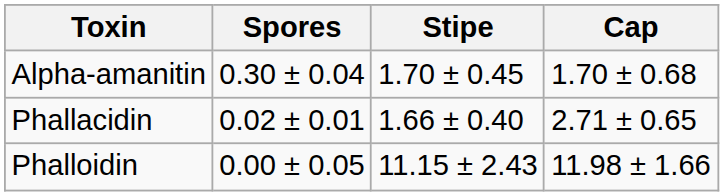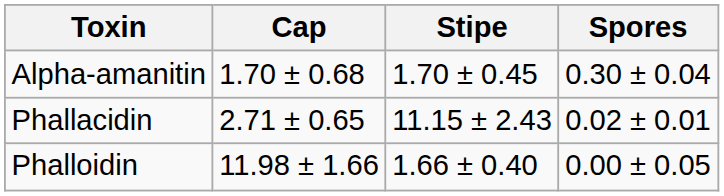columns swapped: Cap <-> Spores
Phallacidin | Stipe: 1.66 ± 0.40 -> 11.15 ± 2.43
Phalloidin | Stipe: 11.15 ± 2.43 -> 1.66 ± 0.40
